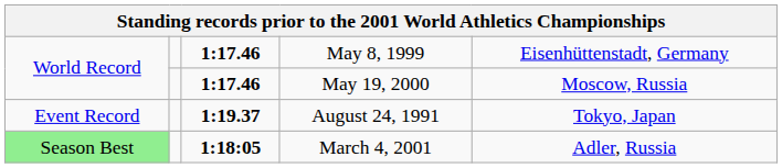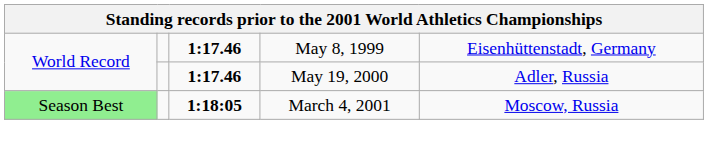May 19, 2000 | column 5: Moscow, Russia -> Adler, Russia
- row: Event Record | 1:19.37 | August 24, 1991 | Tokyo, Japan
March 4, 2001 | column 5: Adler, Russia -> Moscow, Russia
